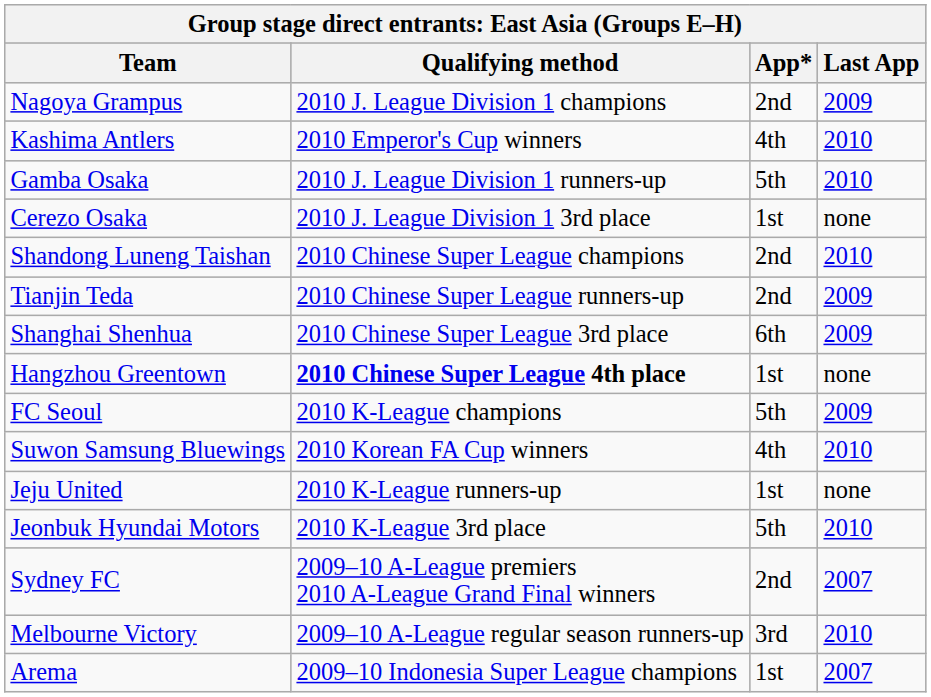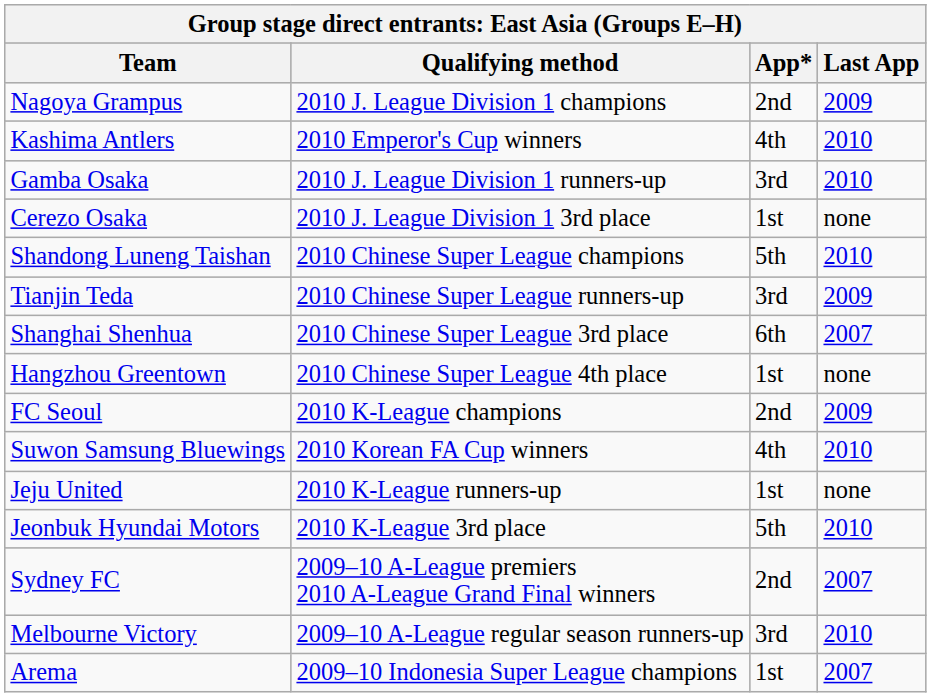Gamba Osaka | App*: 5th -> 3rd
Shandong Luneng Taishan | App*: 2nd -> 5th
Tianjin Teda | App*: 2nd -> 3rd
Shanghai Shenhua | Last App: 2009 -> 2007
Hangzhou Greentown | Qualifying method: bold -> normal
FC Seoul | App*: 5th -> 2nd
